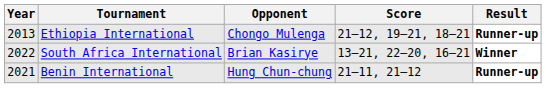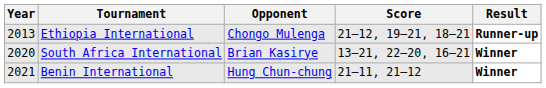South Africa International | Year: 2022 -> 2020
Benin International | Result: Runner-up -> Winner
